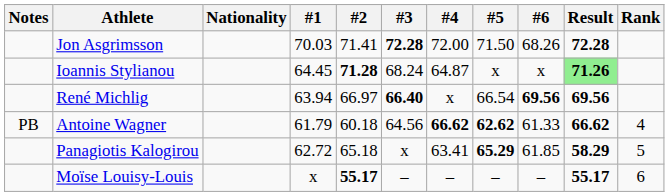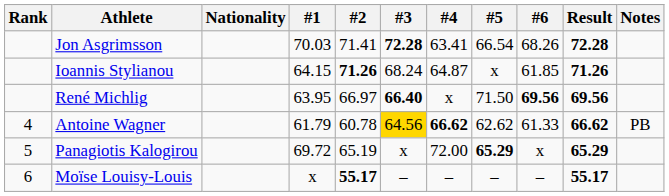columns swapped: Rank <-> Notes
Jon Asgrimsson | #4: 72.00 -> 63.41
Jon Asgrimsson | #5: 71.50 -> 66.54
Ioannis Stylianou | #1: 64.45 -> 64.15
Ioannis Stylianou | #2: 71.28 -> 71.26
Ioannis Stylianou | #6: x -> 61.85
Ioannis Stylianou | Result: lightgreen background -> no background
René Michlig | #1: 63.94 -> 63.95
René Michlig | #5: 66.54 -> 71.50
Antoine Wagner | #2: 60.18 -> 60.78
Antoine Wagner | #3: no background -> gold background
Antoine Wagner | #5: bold -> normal
Panagiotis Kalogirou | #1: 62.72 -> 69.72
Panagiotis Kalogirou | #2: 65.18 -> 65.19
Panagiotis Kalogirou | #4: 63.41 -> 72.00
Panagiotis Kalogirou | #6: 61.85 -> x
Panagiotis Kalogirou | Result: 58.29 -> 65.29
